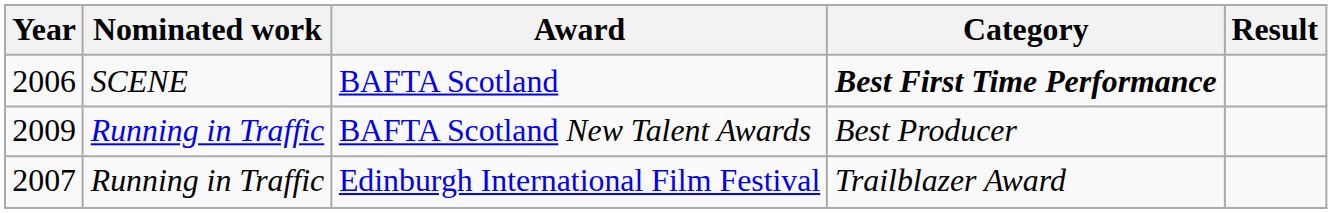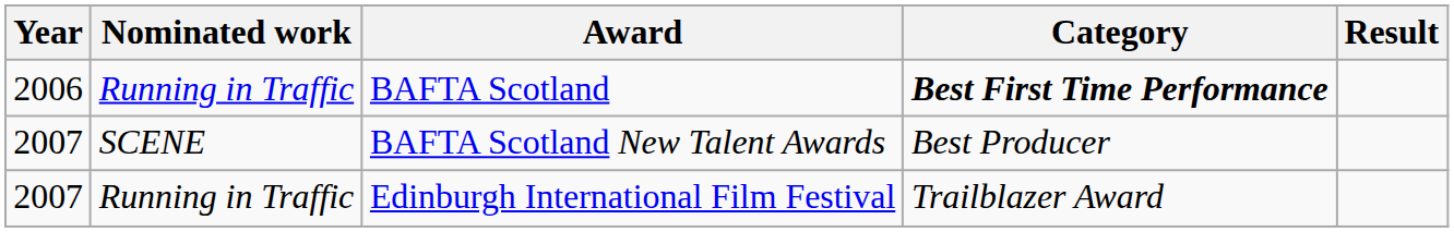BAFTA Scotland | Nominated work: SCENE -> Running in Traffic
BAFTA Scotland New Talent Awards | Year: 2009 -> 2007
BAFTA Scotland New Talent Awards | Nominated work: Running in Traffic -> SCENE
